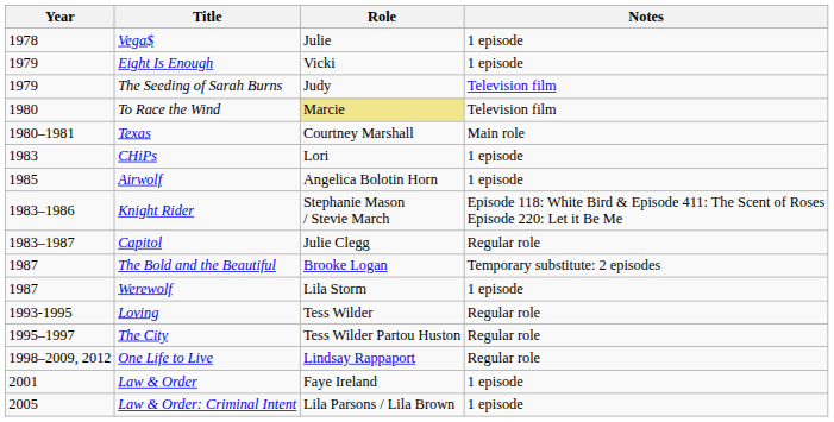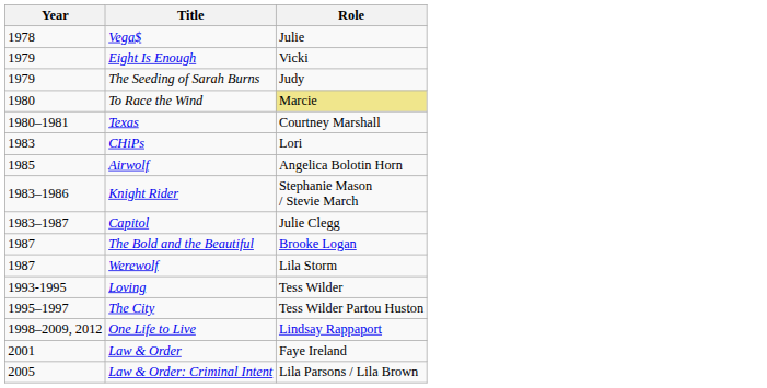- column: Notes | 1 episode | 1 episode | Television film | Television film | Main role | 1 episode | 1 episode | Episode 118: White Bird & Episode 411: The Scent of Roses Episode 220: Let it Be Me | Regular role | Temporary substitute: 2 episodes | 1 episode | Regular role | Regular role | Regular role | 1 episode | 1 episode
